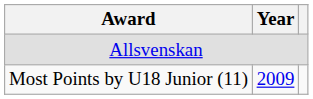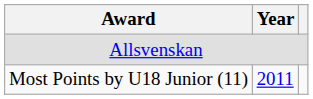Most Points by U18 Junior (11) | Year: 2009 -> 2011
